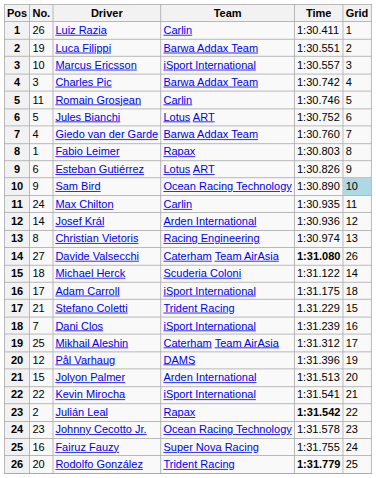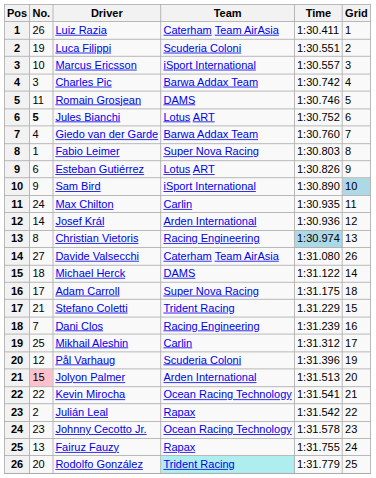Luiz Razia | Team: Carlin -> Caterham Team AirAsia
Luca Filippi | Team: Barwa Addax Team -> Scuderia Coloni
Romain Grosjean | Team: Carlin -> DAMS
Jules Bianchi | No.: normal -> bold
Fabio Leimer | Team: Rapax -> Super Nova Racing
Sam Bird | Team: Ocean Racing Technology -> iSport International
Christian Vietoris | Time: no background -> lightblue background
Davide Valsecchi | Time: bold -> normal
Michael Herck | Team: Scuderia Coloni -> DAMS
Adam Carroll | Team: iSport International -> Super Nova Racing
Dani Clos | Team: iSport International -> Racing Engineering
Mikhail Aleshin | Team: Caterham Team AirAsia -> Carlin
Pål Varhaug | Team: DAMS -> Scuderia Coloni
Jolyon Palmer | No.: no background -> pink background
Kevin Mirocha | Team: iSport International -> Ocean Racing Technology
Julián Leal | Time: bold -> normal
Fairuz Fauzy | No.: 16 -> 13
Fairuz Fauzy | Team: Super Nova Racing -> Rapax
Rodolfo González | Team: no background -> paleturquoise background
Rodolfo González | Time: bold -> normal
